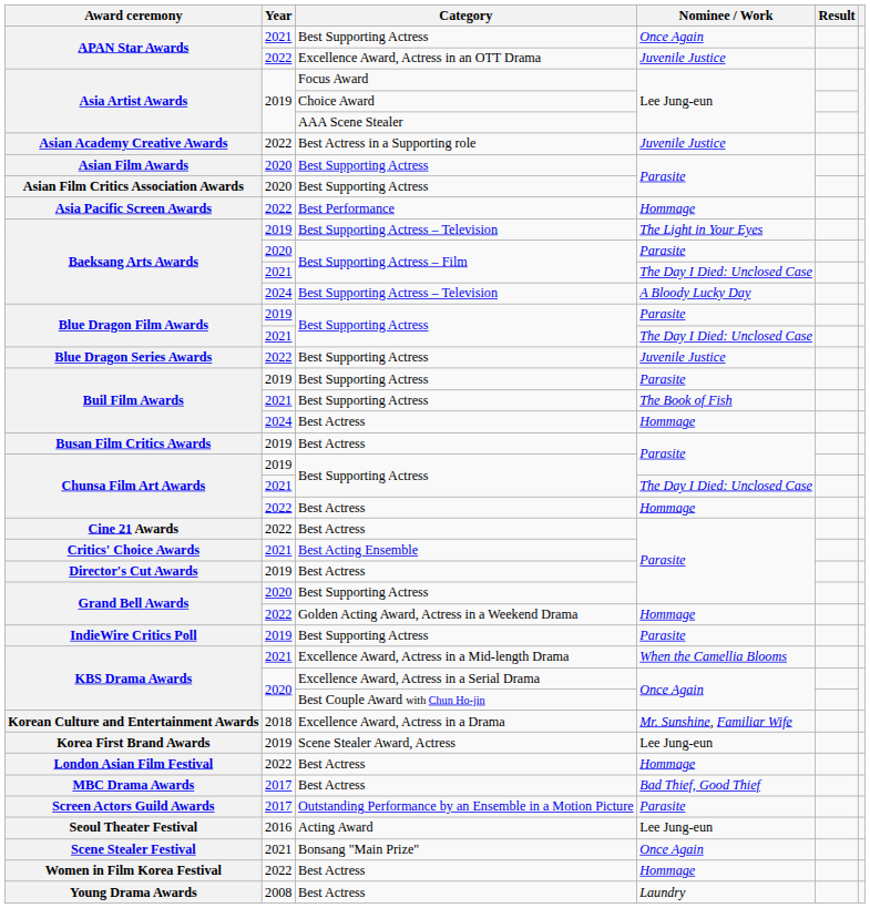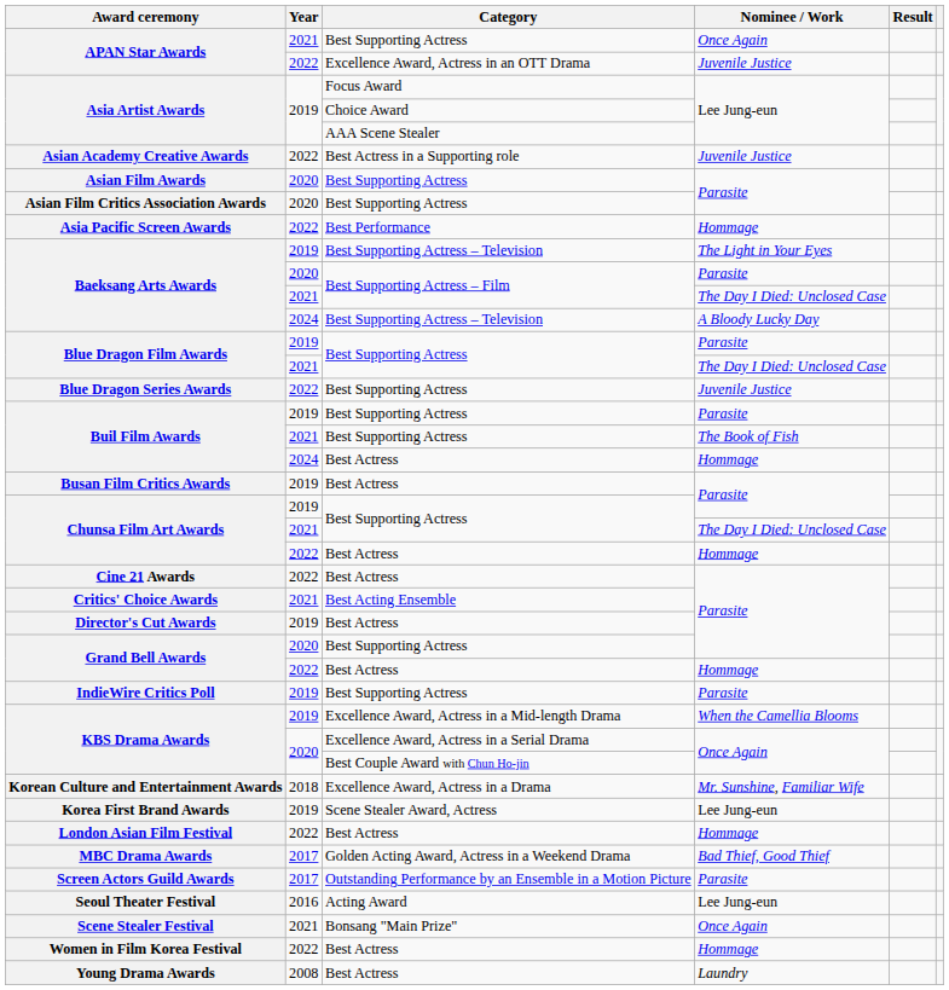Grand Bell Awards / Hommage | Category: Golden Acting Award, Actress in a Weekend Drama -> Best Actress
KBS Drama Awards / When the Camellia Blooms | Year: 2021 -> 2019
MBC Drama Awards | Category: Best Actress -> Golden Acting Award, Actress in a Weekend Drama
